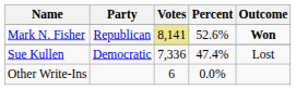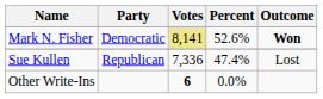Mark N. Fisher | Party: Republican -> Democratic
Sue Kullen | Party: Democratic -> Republican
Other Write-Ins | Votes: normal -> bold
